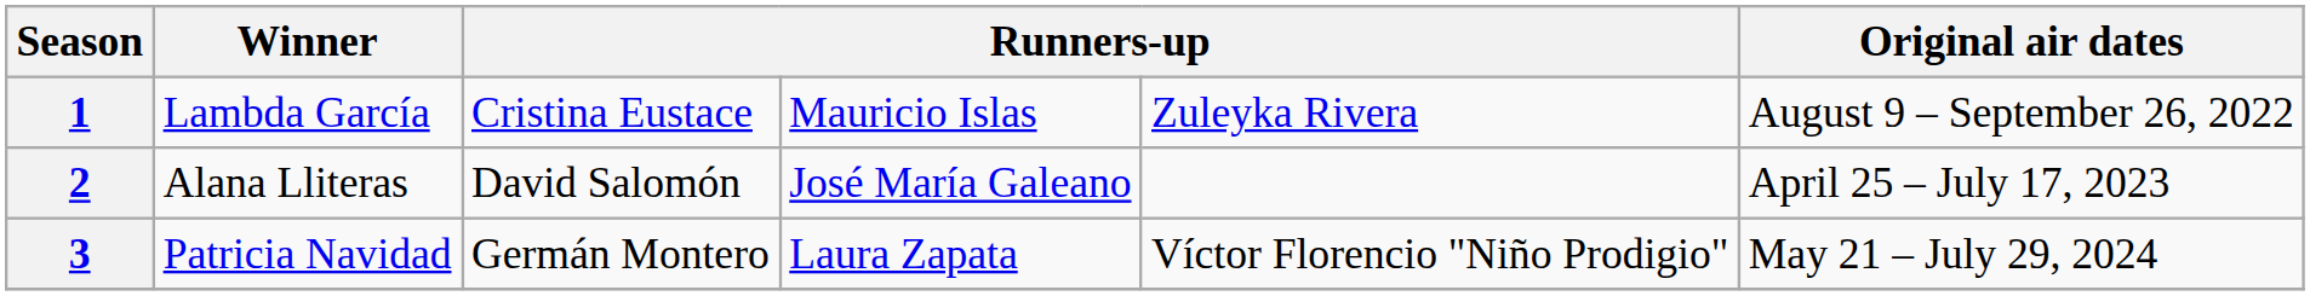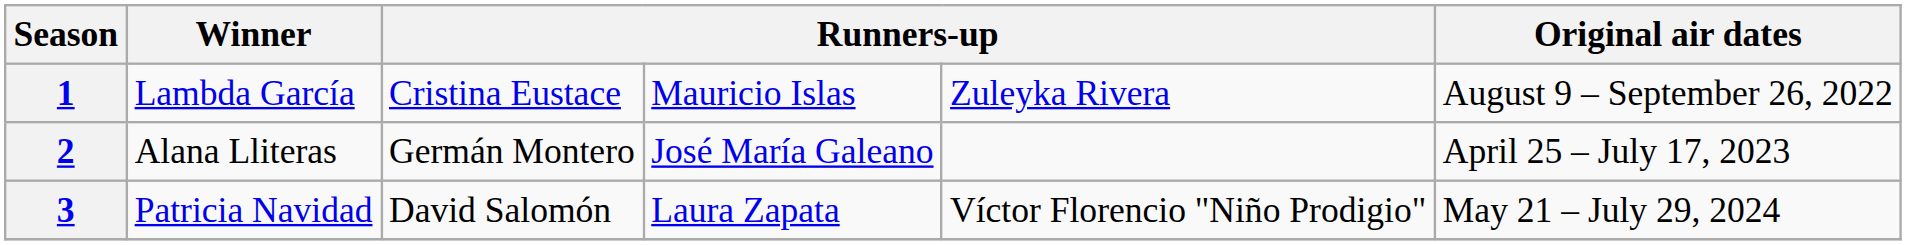2 | column 3: David Salomón -> Germán Montero
3 | column 3: Germán Montero -> David Salomón
